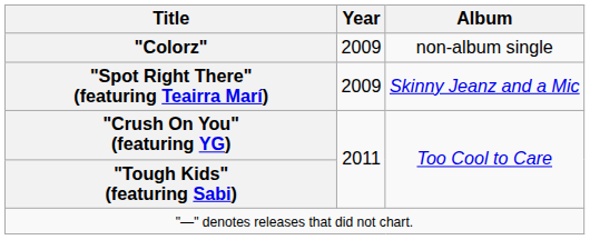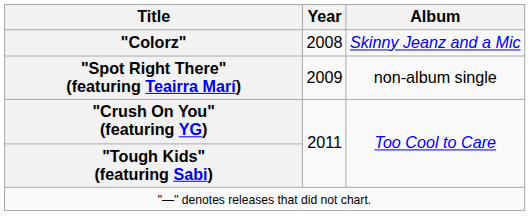"Colorz" | Year: 2009 -> 2008
"Colorz" | Album: non-album single -> Skinny Jeanz and a Mic
"Spot Right There" (featuring Teairra Marí) | Album: Skinny Jeanz and a Mic -> non-album single
